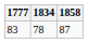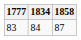83 | 1834: 78 -> 84
